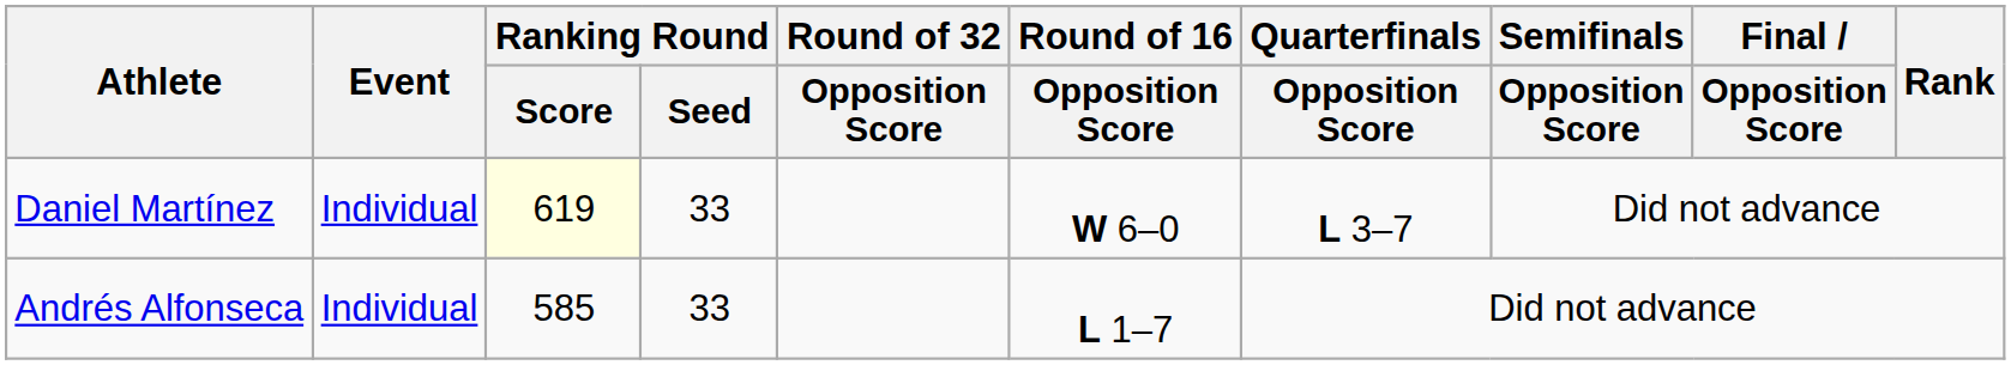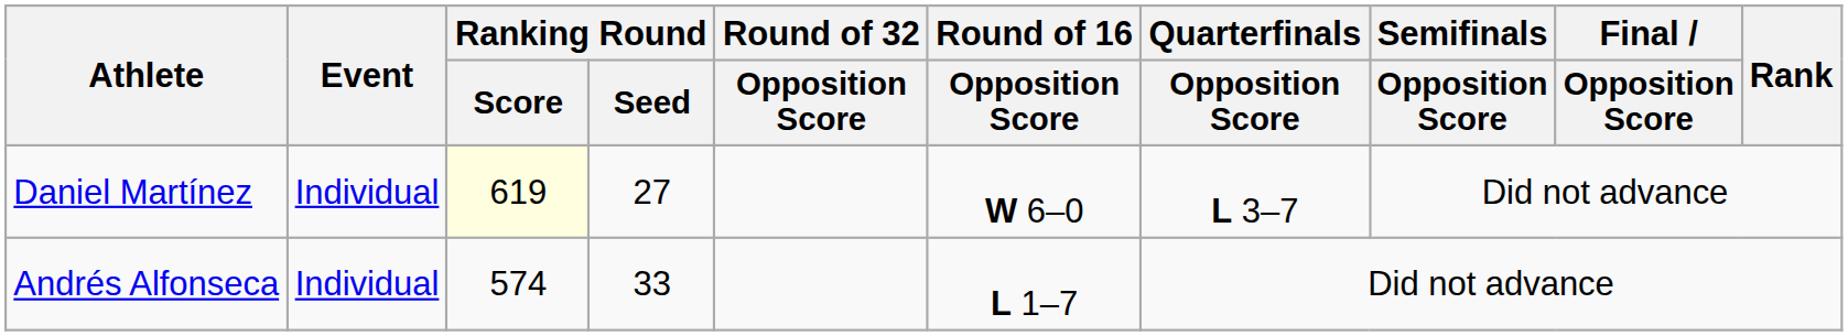Daniel Martínez | Ranking Round / Seed: 33 -> 27
Andrés Alfonseca | Ranking Round / Score: 585 -> 574
